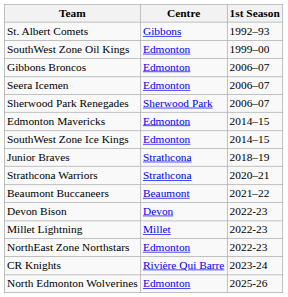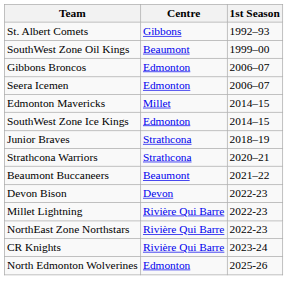SouthWest Zone Oil Kings | Centre: Edmonton -> Beaumont
- row: Sherwood Park Renegades | Sherwood Park | 2006–07
Edmonton Mavericks | Centre: Edmonton -> Millet
Millet Lightning | Centre: Millet -> Rivière Qui Barre
NorthEast Zone Northstars | Centre: Edmonton -> Rivière Qui Barre
